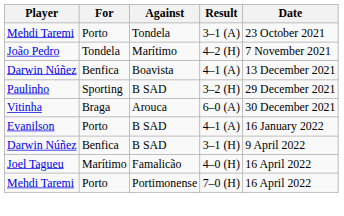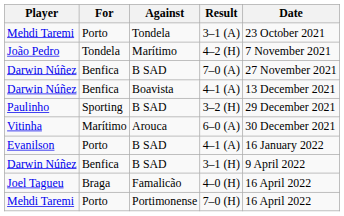+ row: Darwin Núñez | Benfica | B SAD | 7–0 (A) | 27 November 2021
6–0 (A) | For: Braga -> Marítimo
4–0 (H) | For: Marítimo -> Braga
